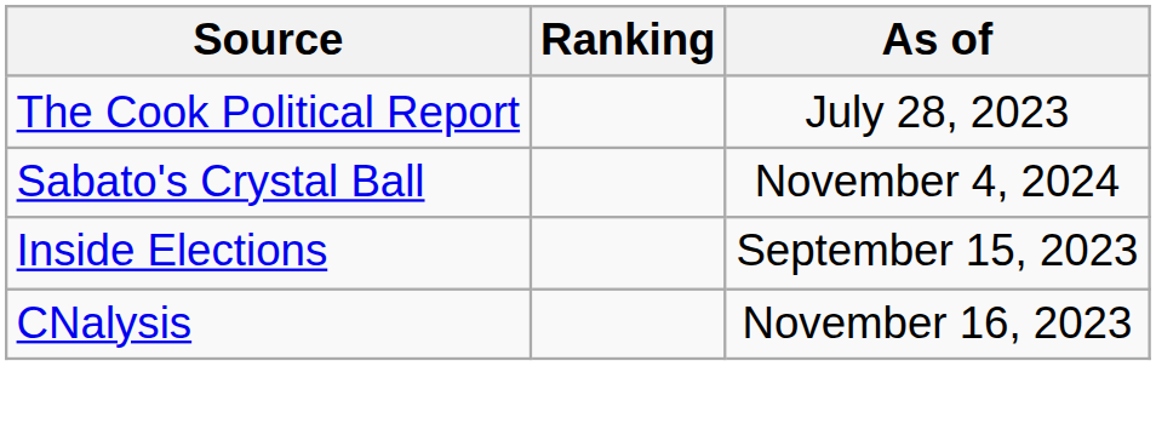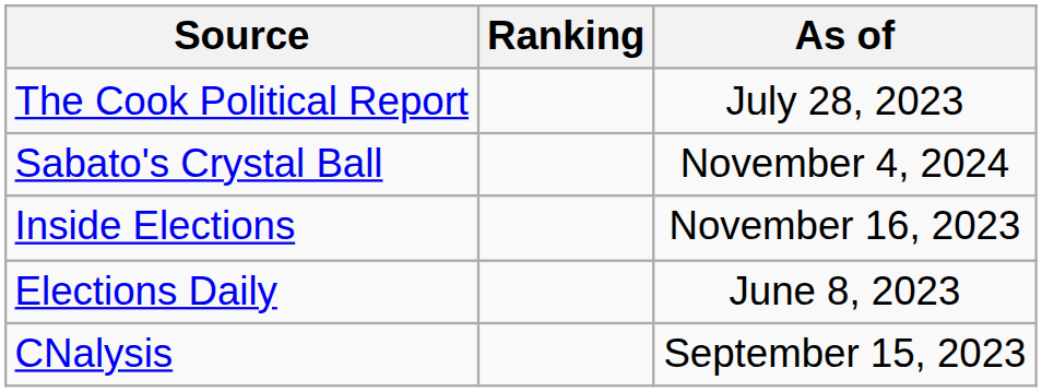Inside Elections | As of: September 15, 2023 -> November 16, 2023
+ row: Elections Daily | June 8, 2023
CNalysis | As of: November 16, 2023 -> September 15, 2023
